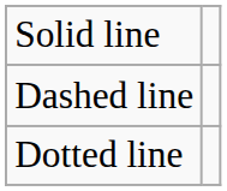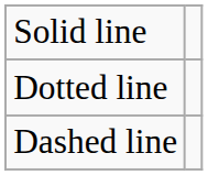rows swapped: Dotted line <-> Dashed line
